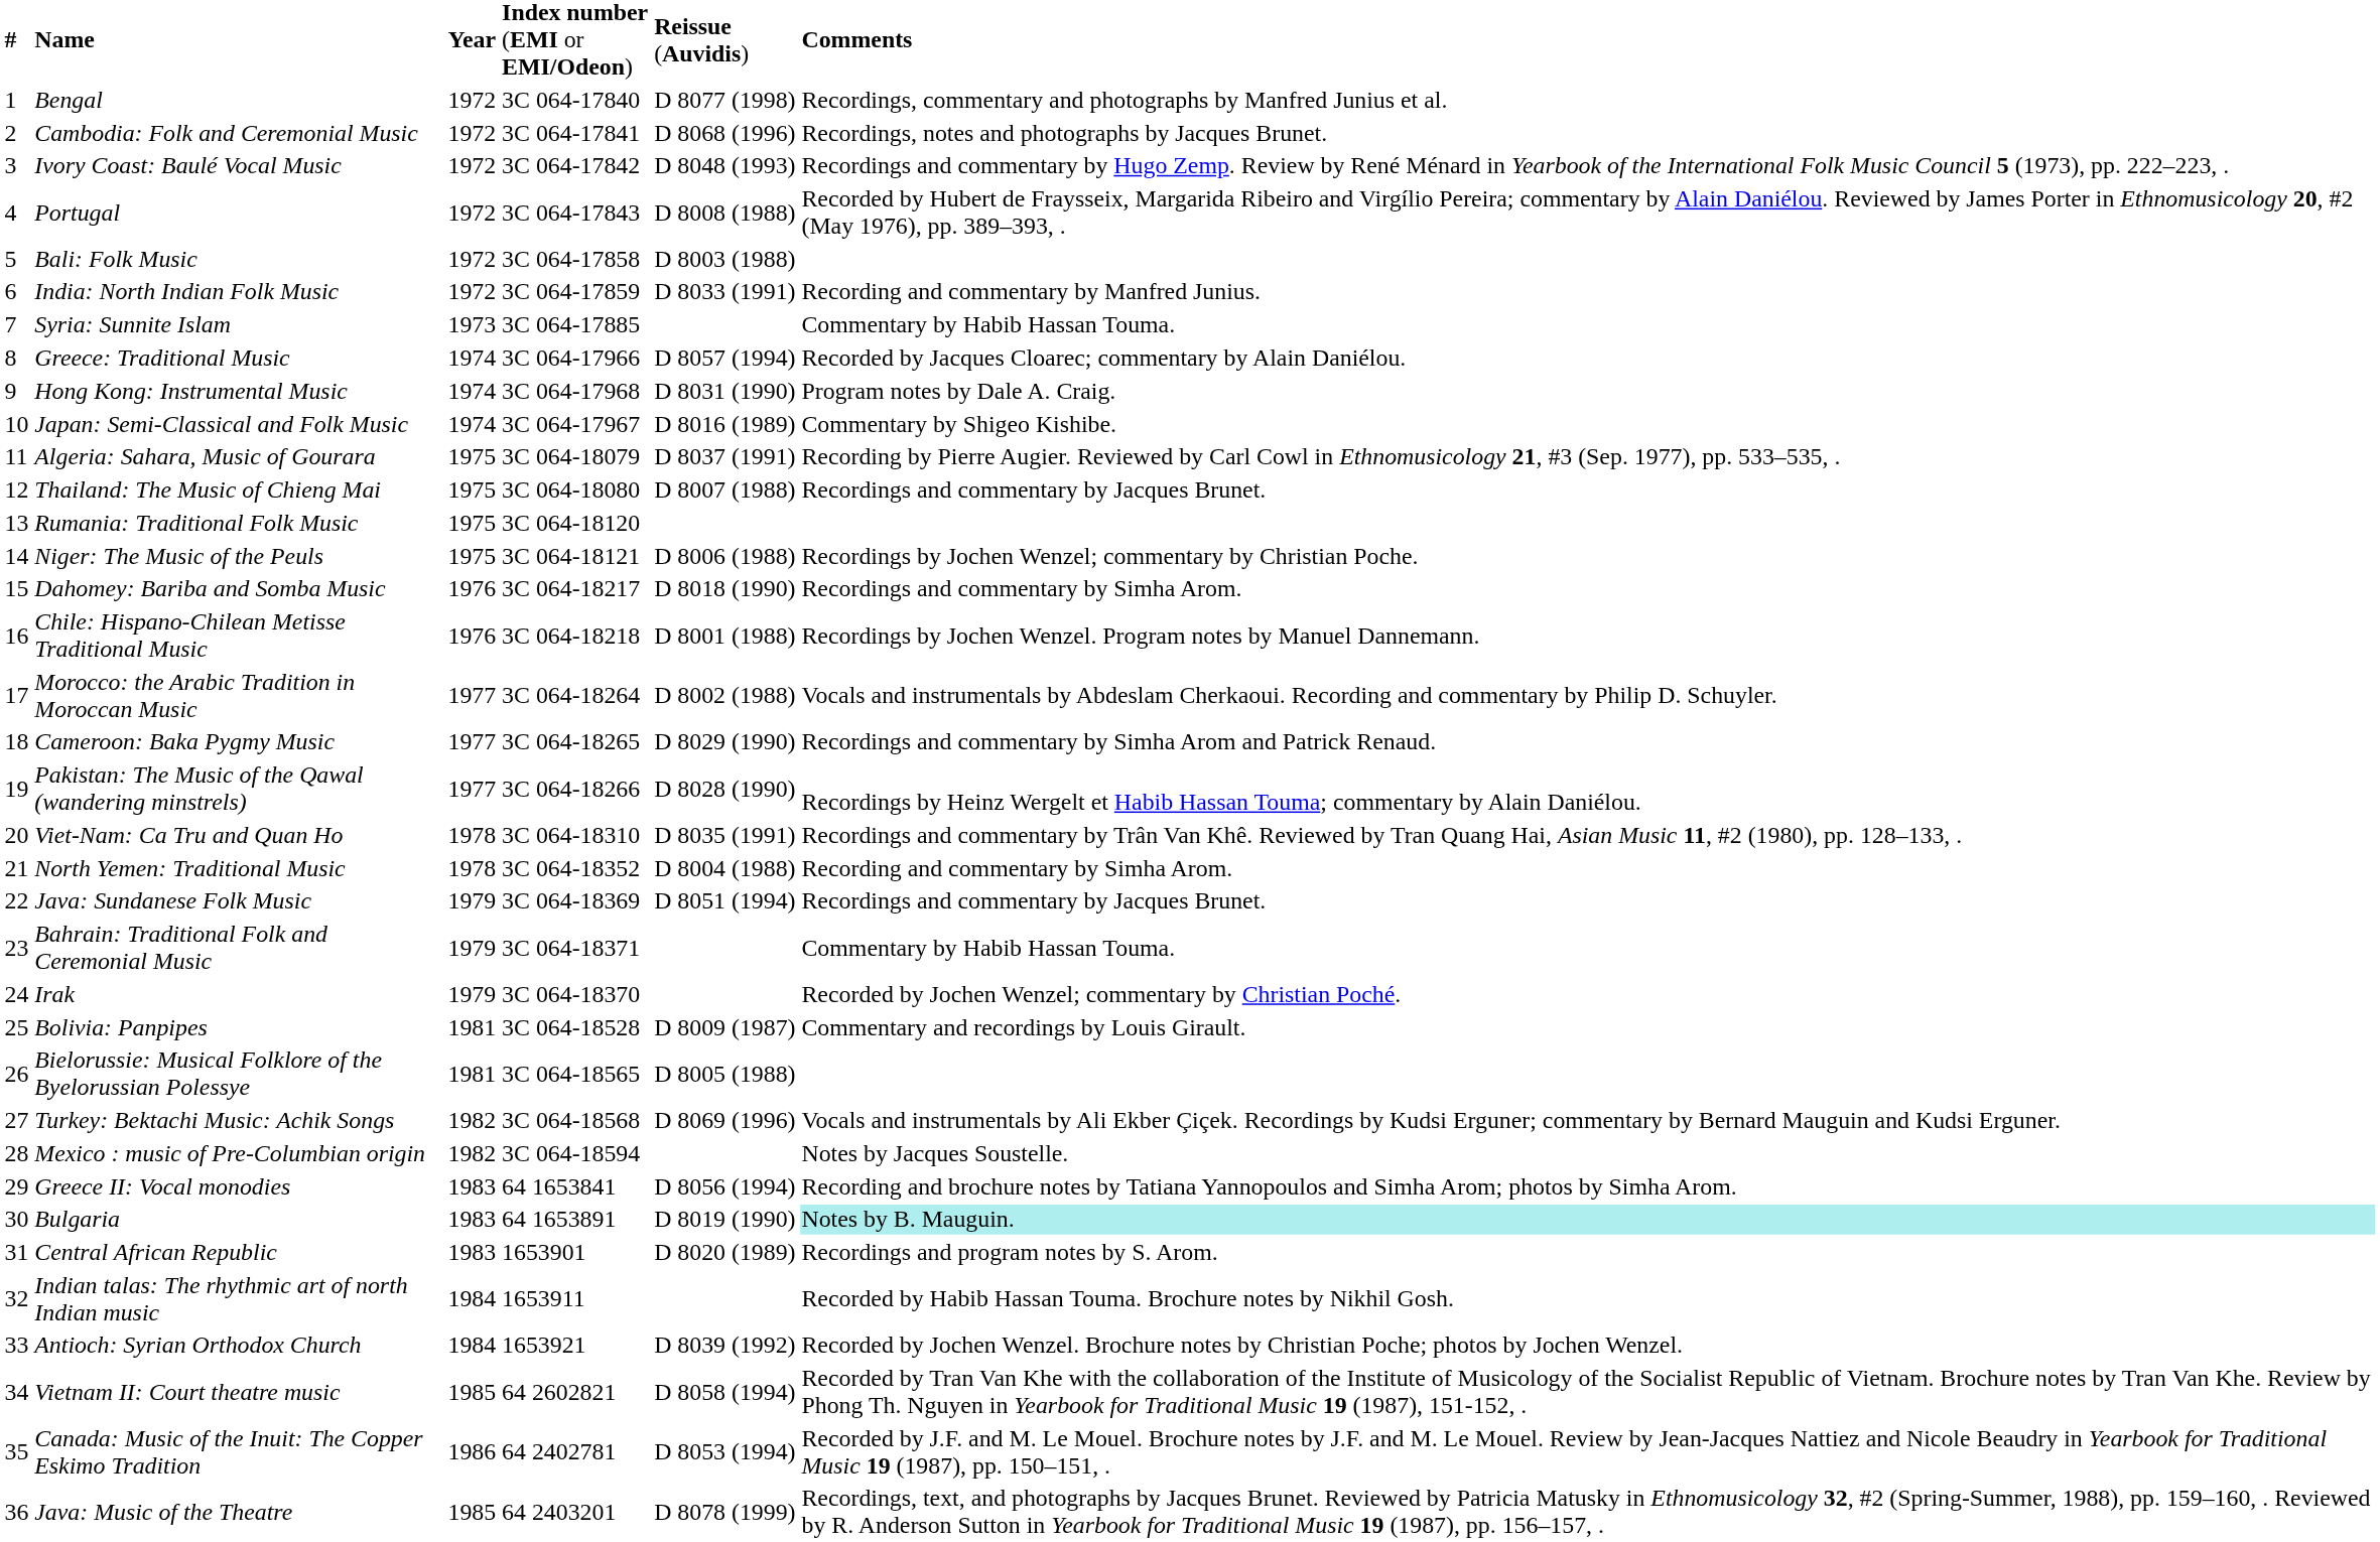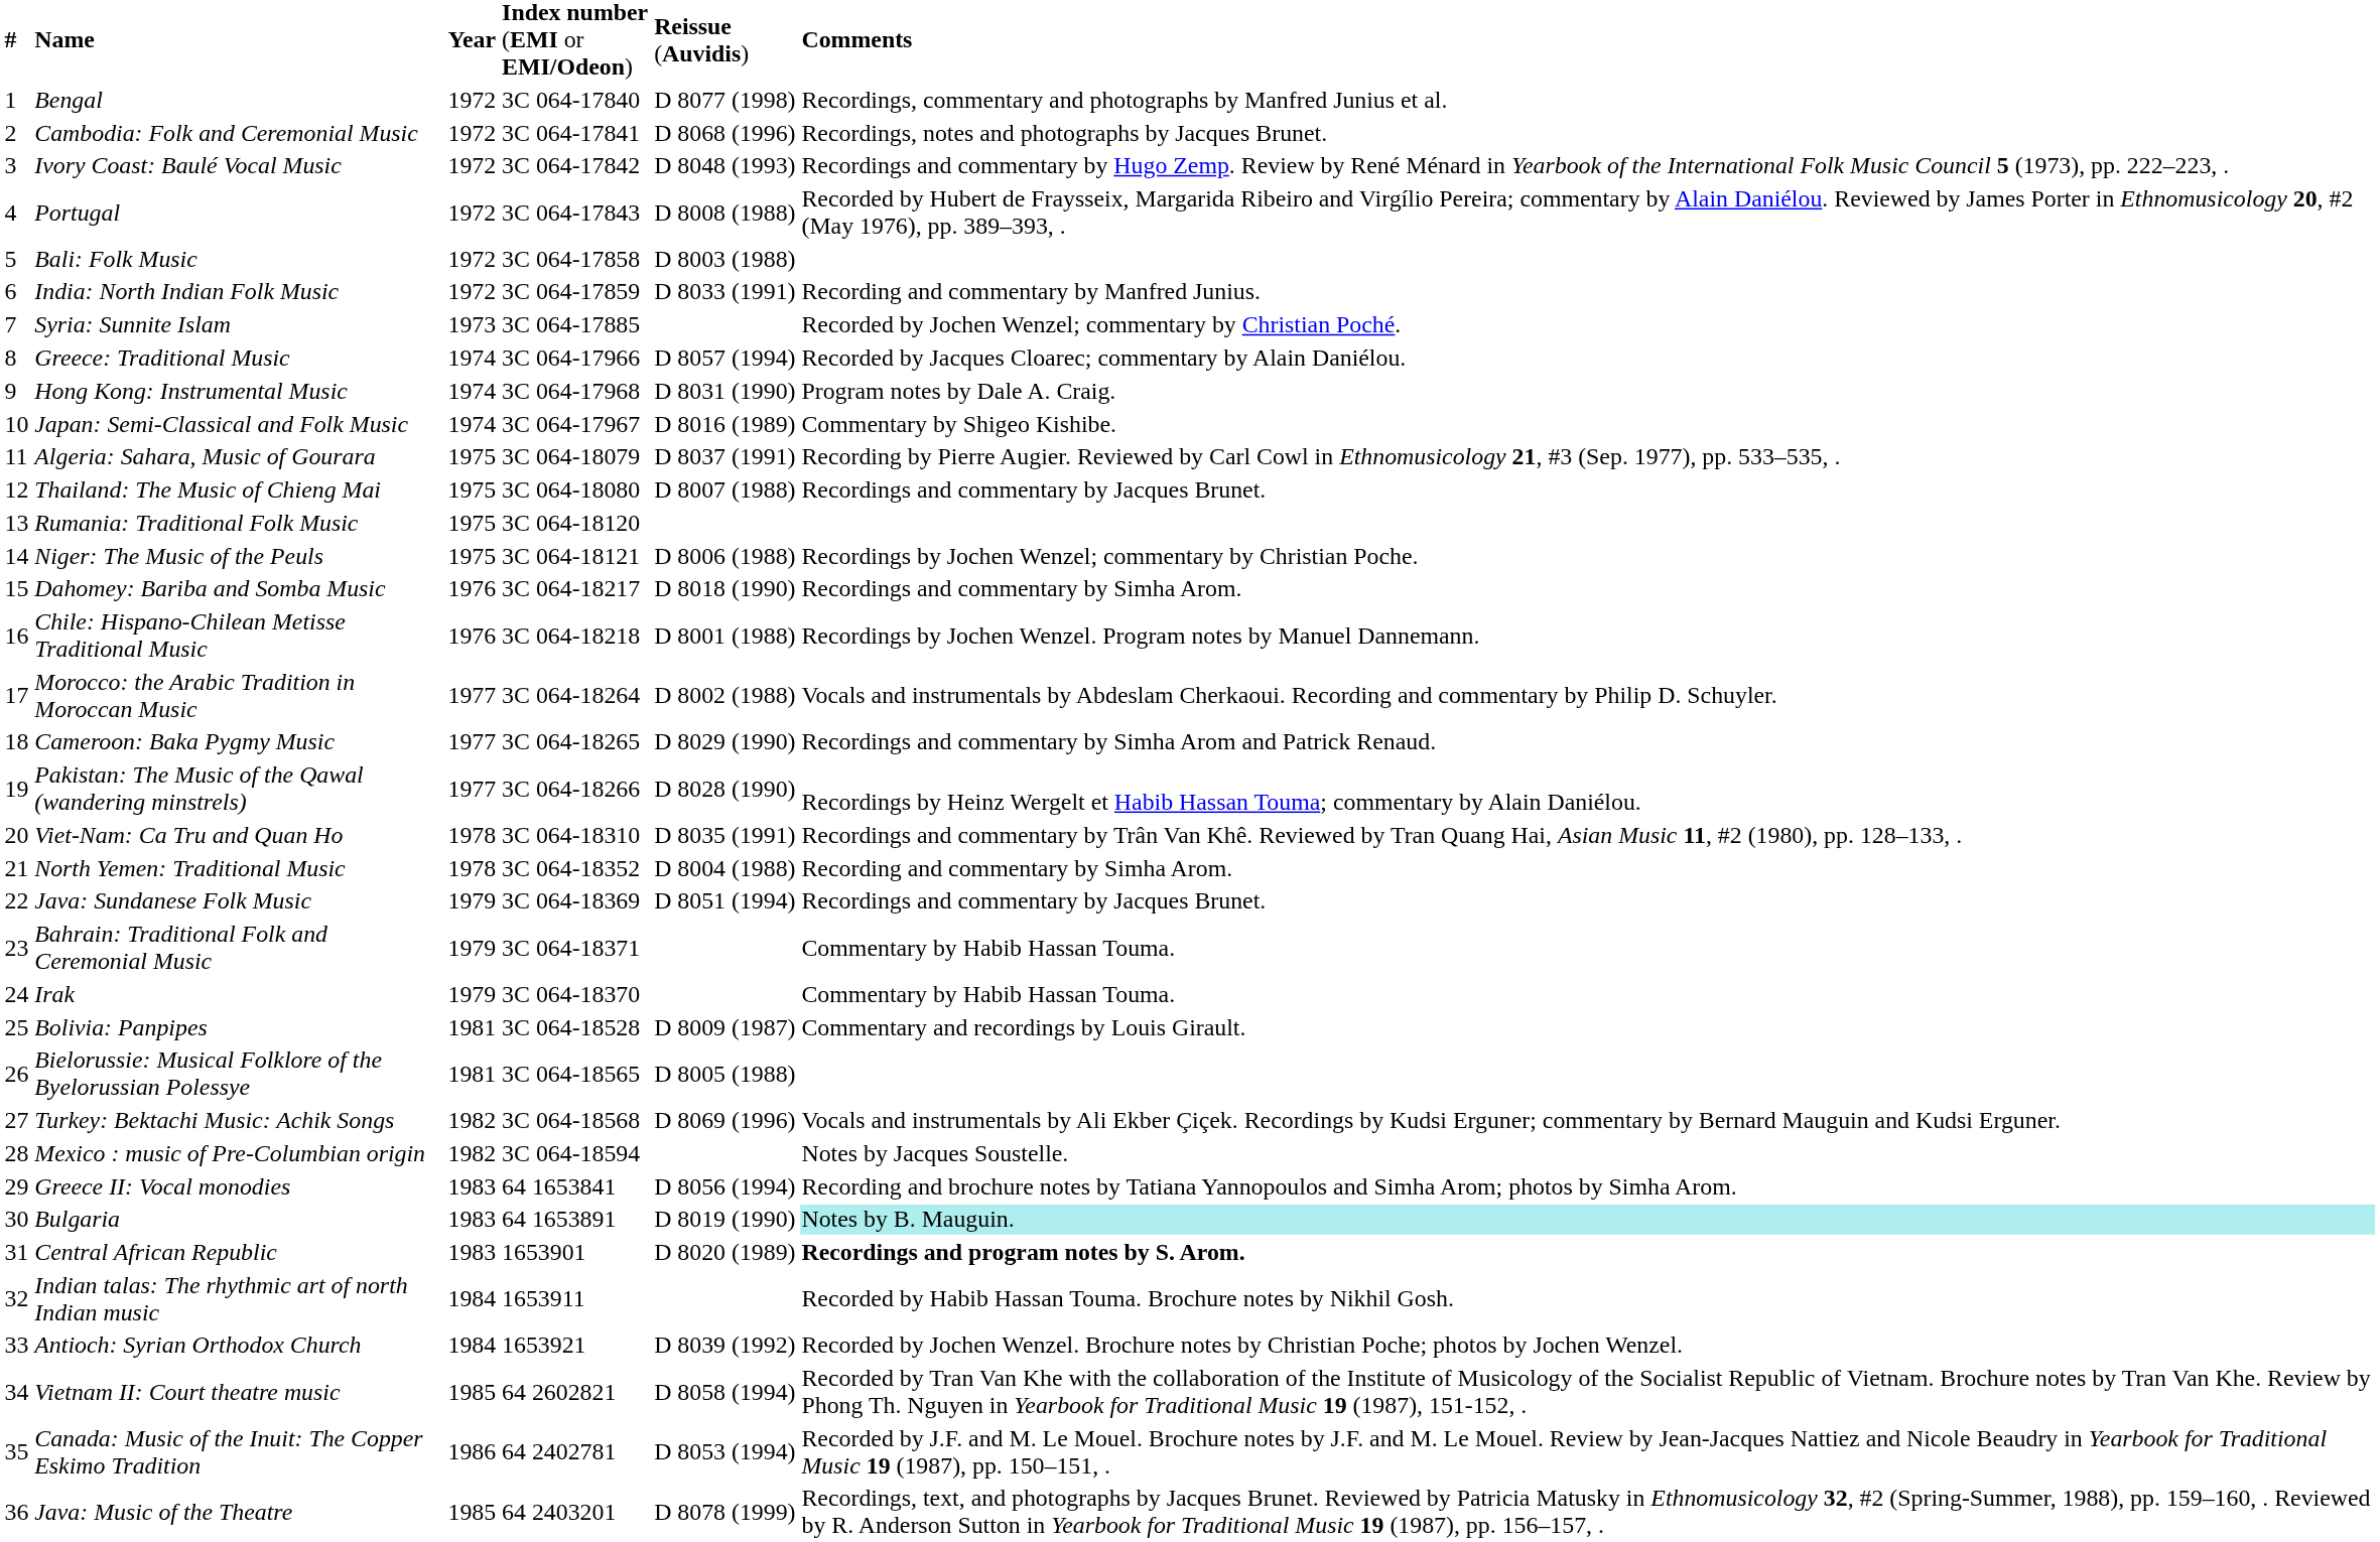Syria: Sunnite Islam | column 6: Commentary by Habib Hassan Touma. -> Recorded by Jochen Wenzel; commentary by Christian Poché.
Irak | column 6: Recorded by Jochen Wenzel; commentary by Christian Poché. -> Commentary by Habib Hassan Touma.
Central African Republic | column 6: normal -> bold
